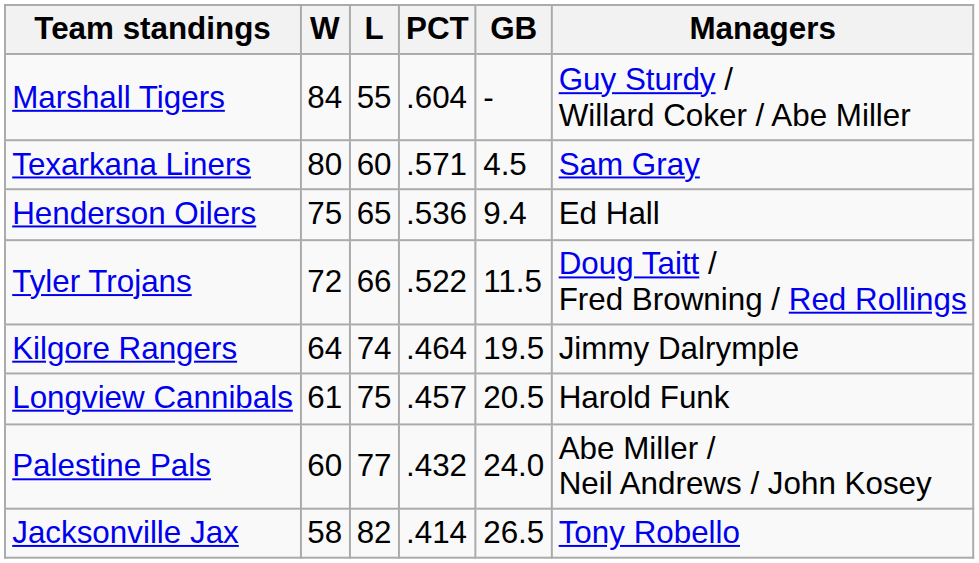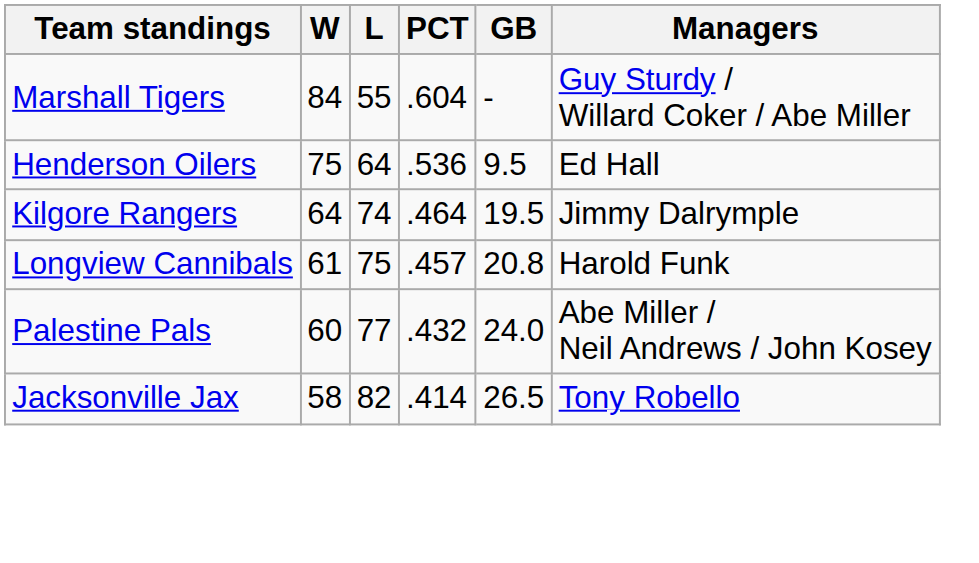- row: Texarkana Liners | 80 | 60 | .571 | 4.5 | Sam Gray
Henderson Oilers | L: 65 -> 64
Henderson Oilers | GB: 9.4 -> 9.5
- row: Tyler Trojans | 72 | 66 | .522 | 11.5 | Doug Taitt / Fred Browning / Red Rollings
Longview Cannibals | GB: 20.5 -> 20.8
